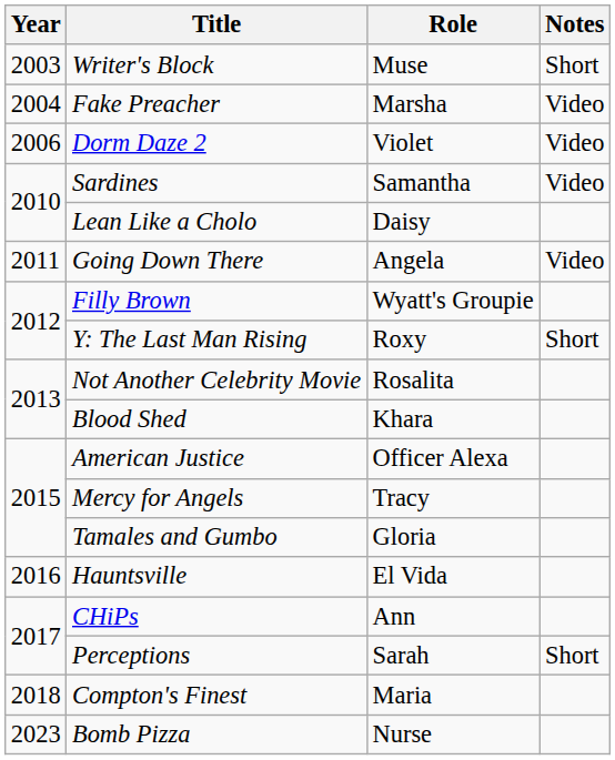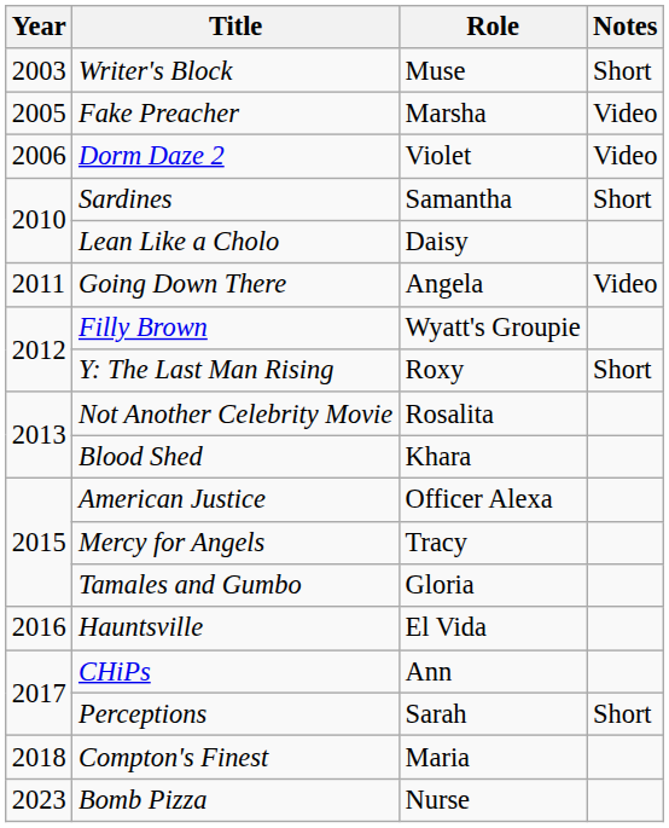Fake Preacher | Year: 2004 -> 2005
Sardines | Notes: Video -> Short
